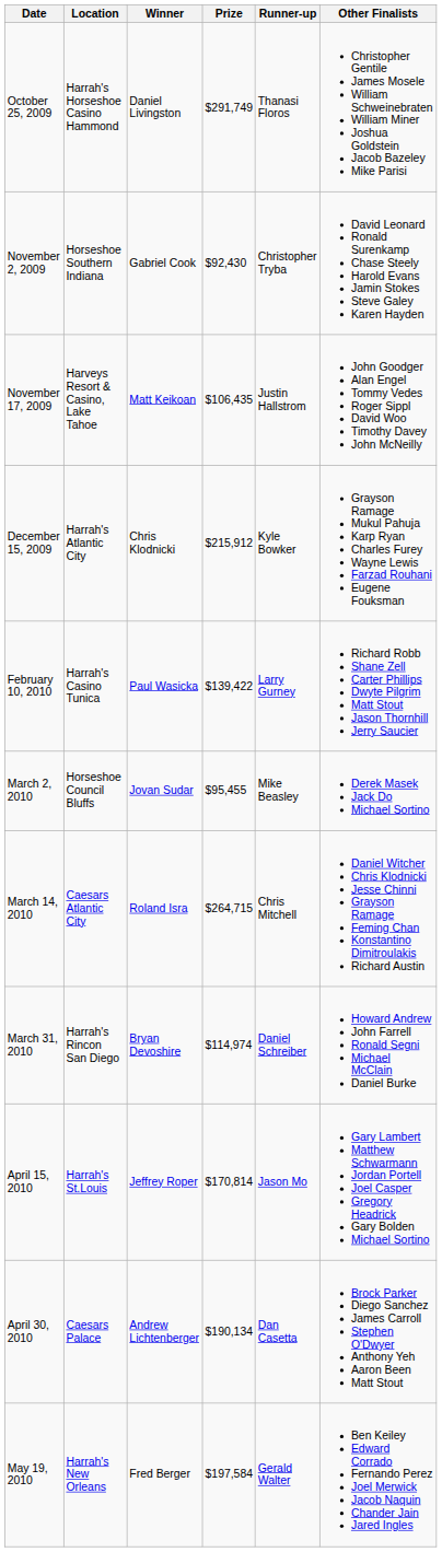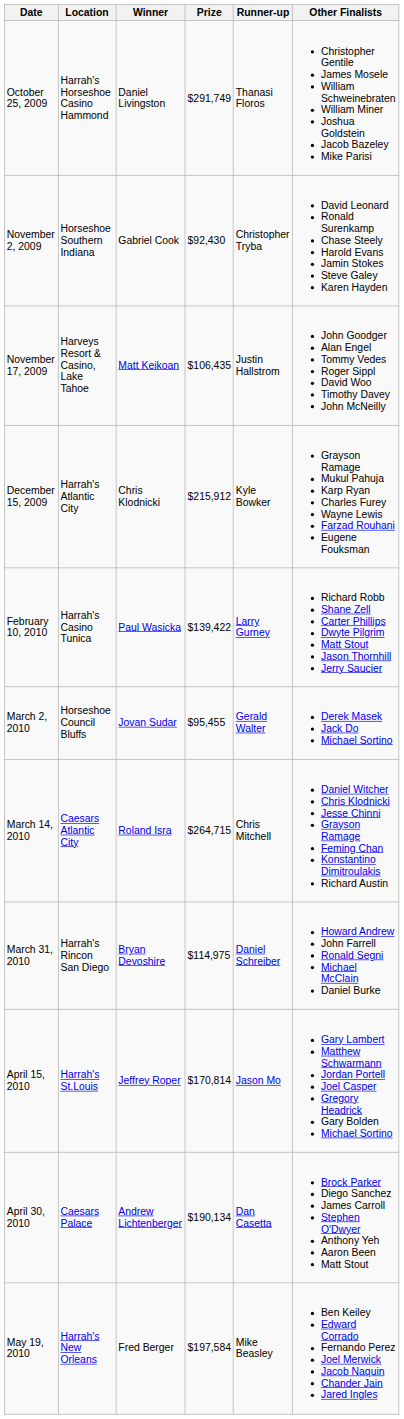March 2, 2010 | Runner-up: Mike Beasley -> Gerald Walter
March 31, 2010 | Prize: $114,974 -> $114,975
May 19, 2010 | Runner-up: Gerald Walter -> Mike Beasley
